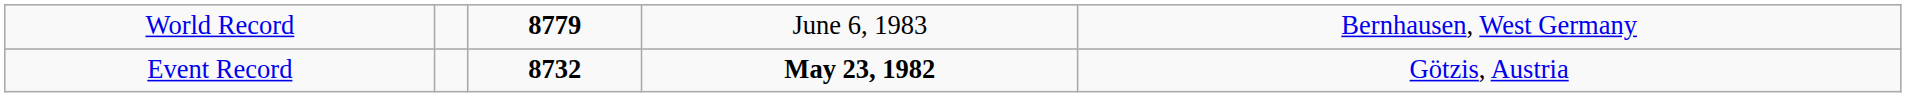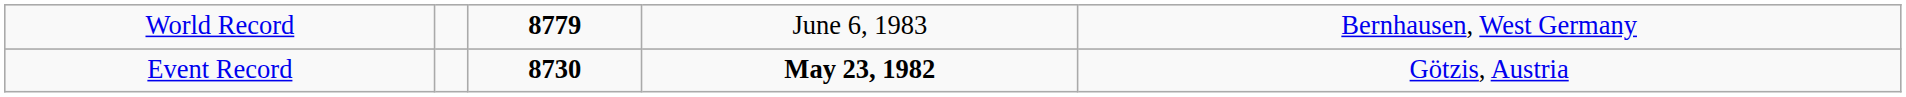Event Record | column 3: 8732 -> 8730
